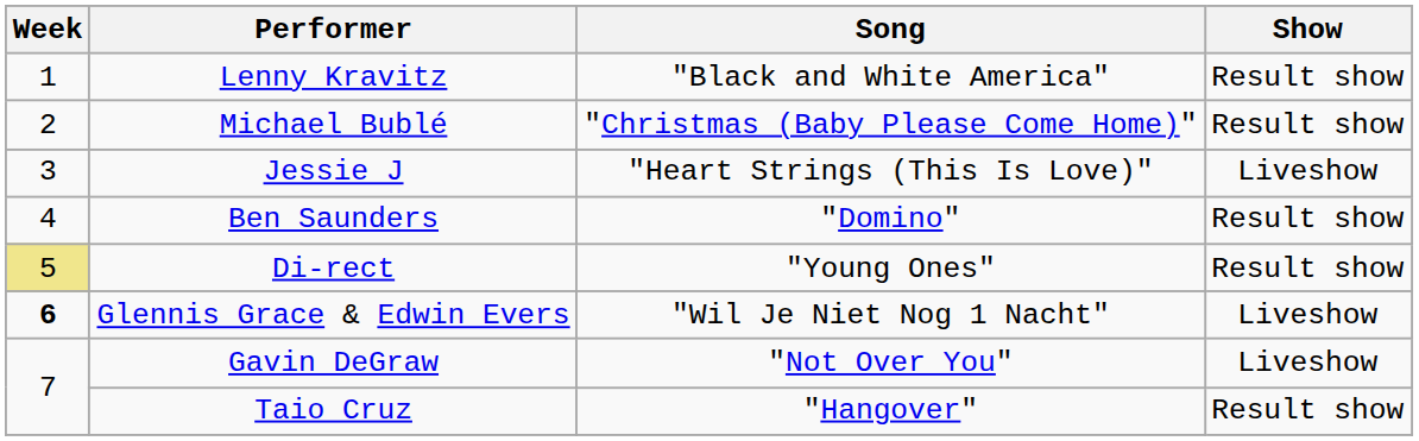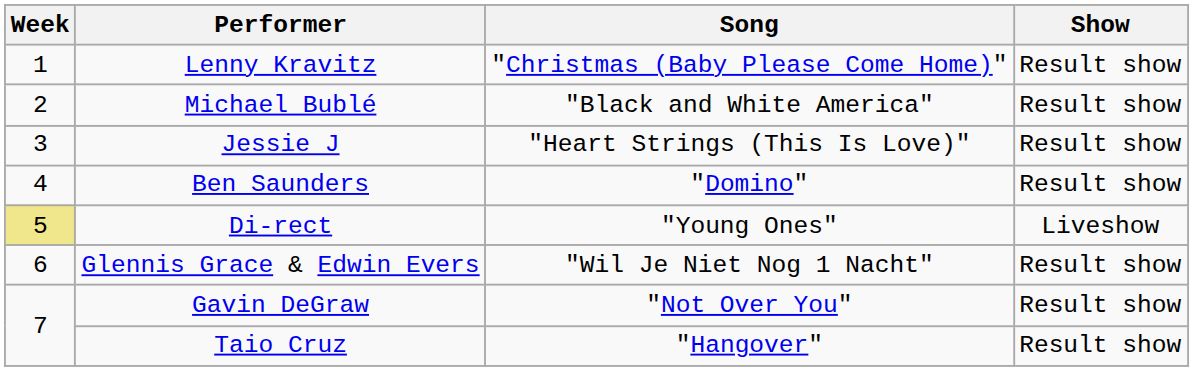Lenny Kravitz | Song: "Black and White America" -> "Christmas (Baby Please Come Home)"
Michael Bublé | Song: "Christmas (Baby Please Come Home)" -> "Black and White America"
Jessie J | Show: Liveshow -> Result show
Di-rect | Show: Result show -> Liveshow
Glennis Grace & Edwin Evers | Week: bold -> normal
Glennis Grace & Edwin Evers | Show: Liveshow -> Result show
Gavin DeGraw | Show: Liveshow -> Result show
